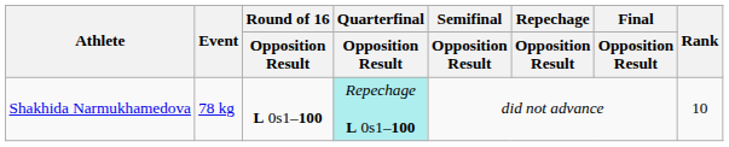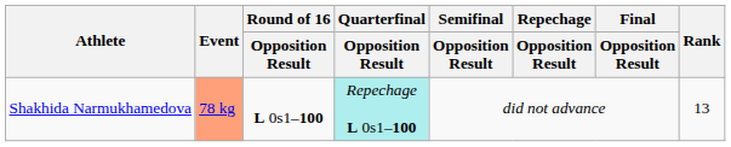Shakhida Narmukhamedova | Event: no background -> lightsalmon background
Shakhida Narmukhamedova | Rank: 10 -> 13
